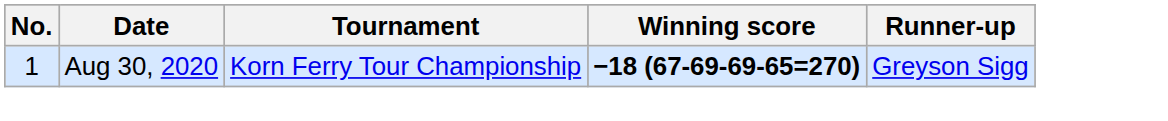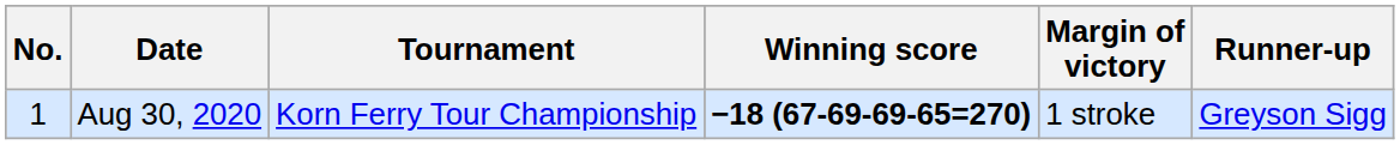+ column: Margin of victory | 1 stroke
